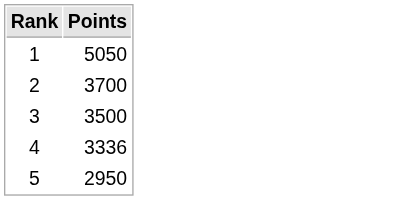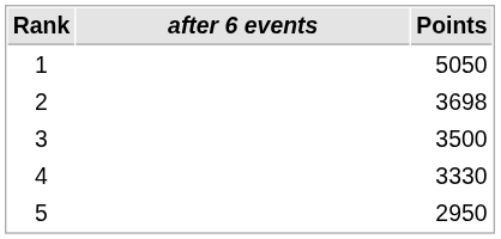+ column: after 6 events
2 | Points: 3700 -> 3698
4 | Points: 3336 -> 3330
